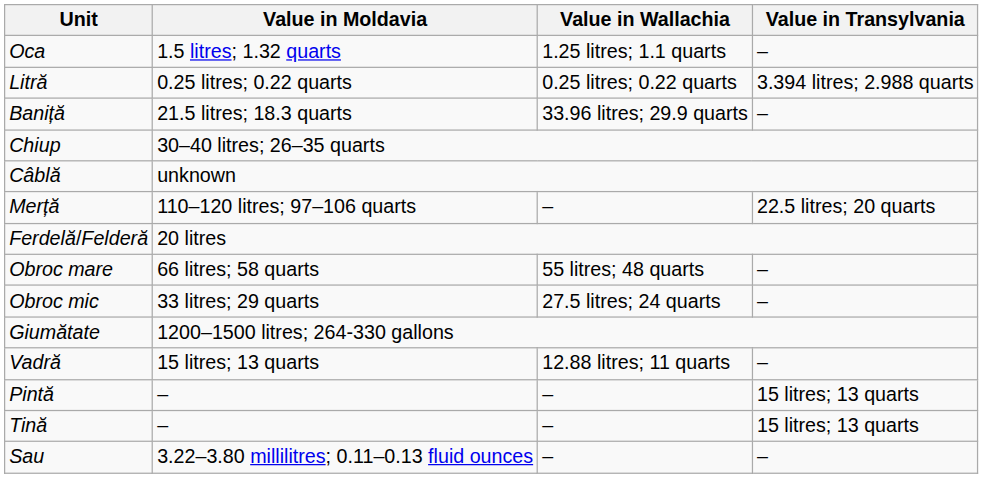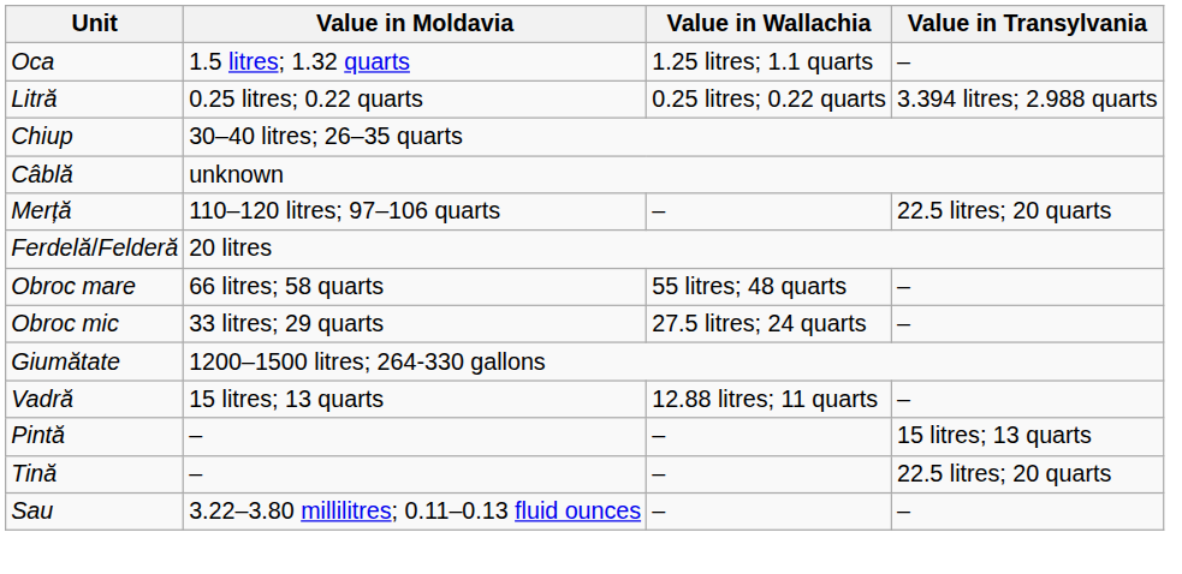- row: Baniță | 21.5 litres; 18.3 quarts | 33.96 litres; 29.9 quarts | –
Tină | Value in Transylvania: 15 litres; 13 quarts -> 22.5 litres; 20 quarts
